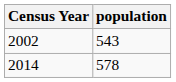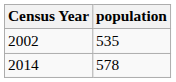2002 | population: 543 -> 535
